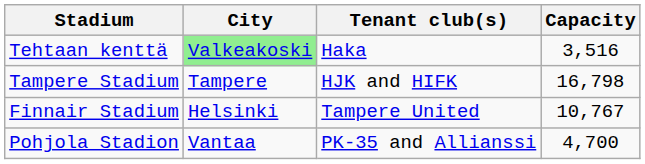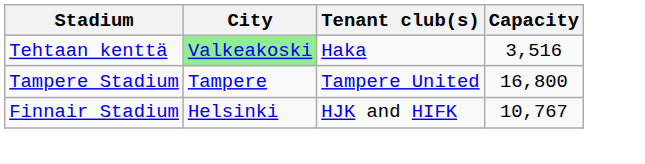Tampere Stadium | Tenant club(s): HJK and HIFK -> Tampere United
Tampere Stadium | Capacity: 16,798 -> 16,800
Finnair Stadium | Tenant club(s): Tampere United -> HJK and HIFK
- row: Pohjola Stadion | Vantaa | PK-35 and Allianssi | 4,700
